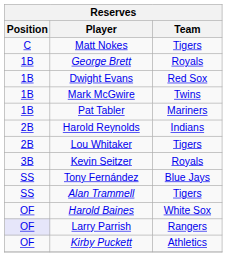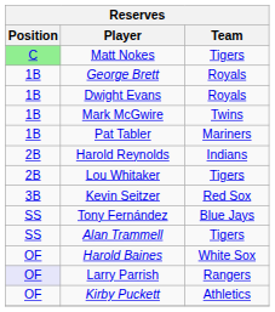Matt Nokes | Position: no background -> lightgreen background
Dwight Evans | Team: Red Sox -> Royals
Kevin Seitzer | Team: Royals -> Red Sox
